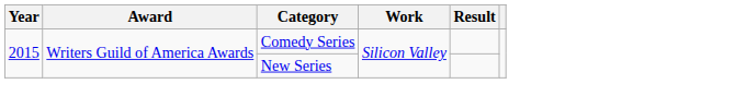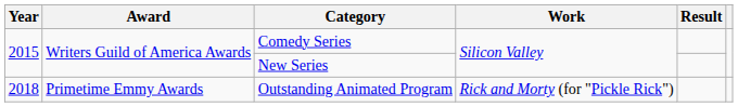+ row: 2018 | Primetime Emmy Awards | Outstanding Animated Program | Rick and Morty (for "Pickle Rick")
